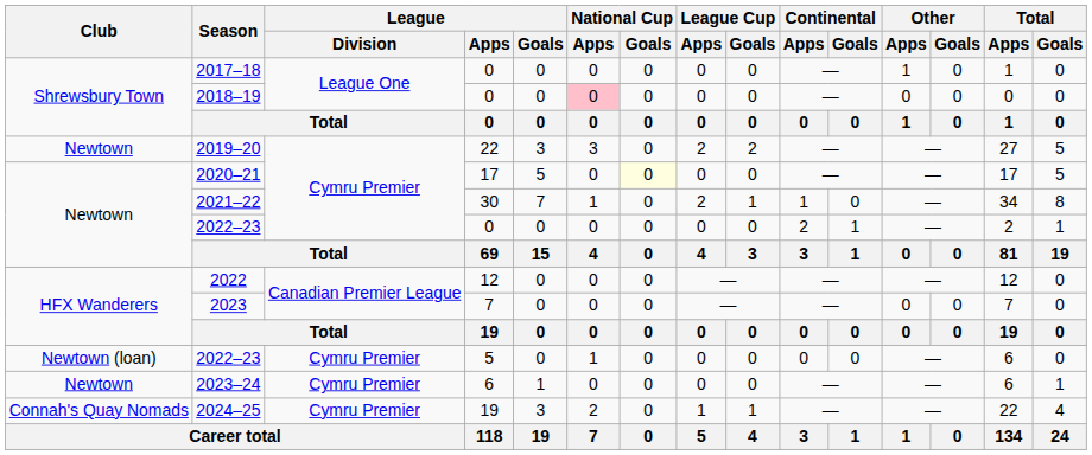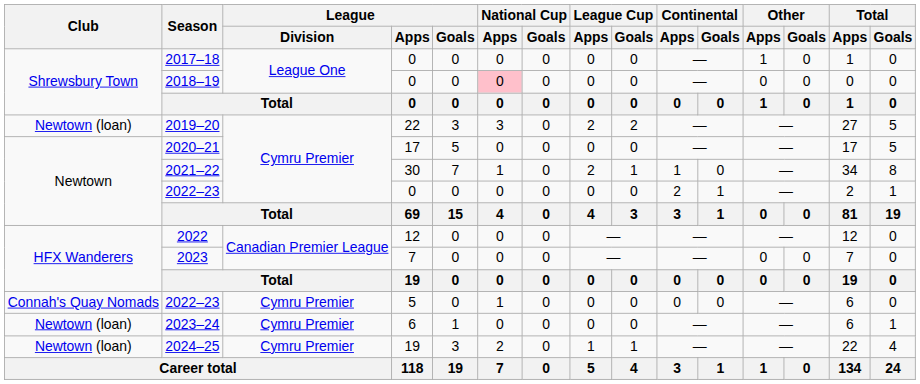2019–20 | Club: Newtown -> Newtown (loan)
2020–21 | National Cup / Goals: lightyellow background -> no background
2022–23 / 5 | Club: Newtown (loan) -> Connah's Quay Nomads
2023–24 | Club: Newtown -> Newtown (loan)
2024–25 | Club: Connah's Quay Nomads -> Newtown (loan)
